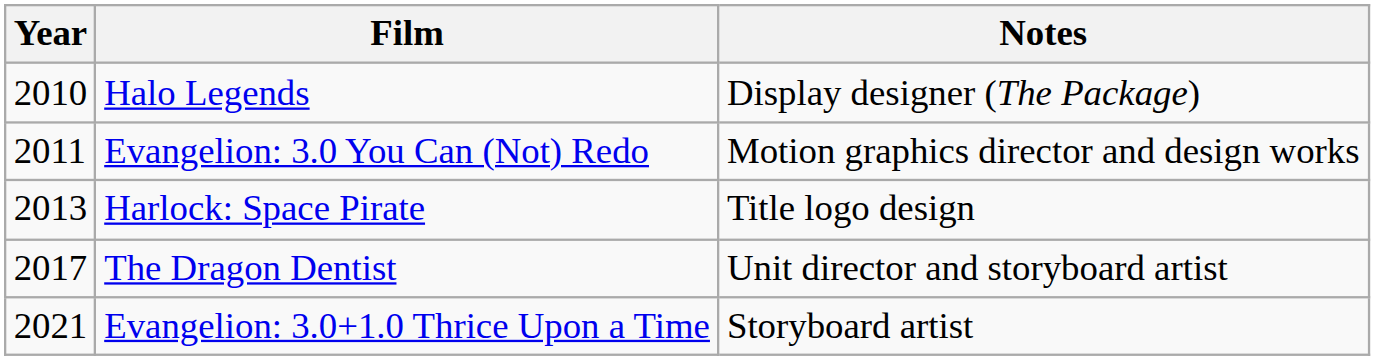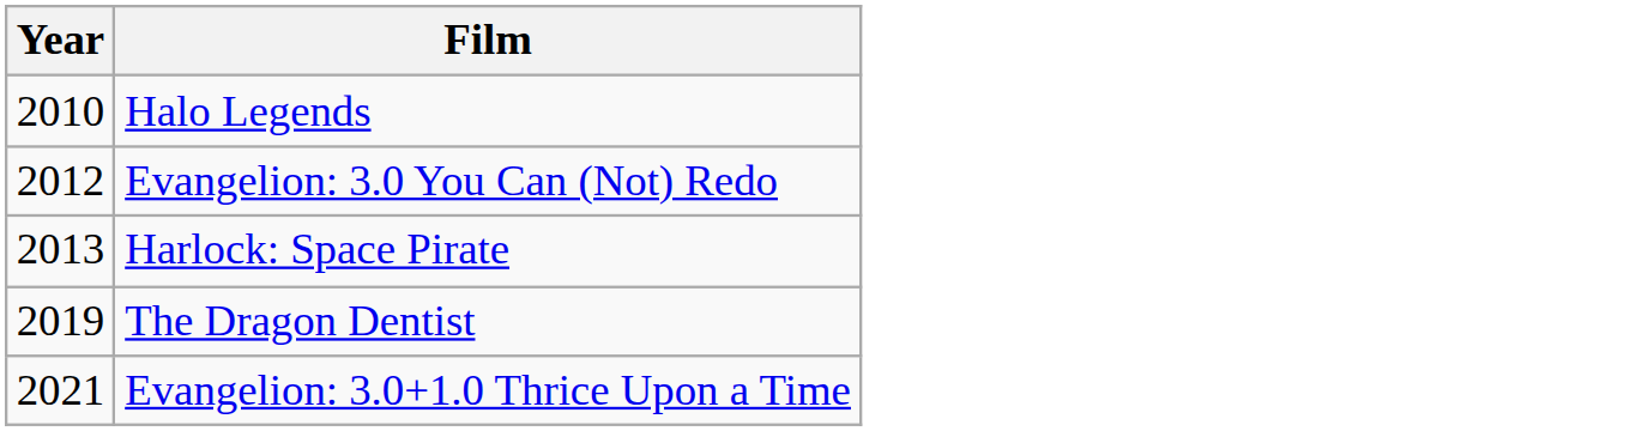- column: Notes | Display designer (The Package) | Motion graphics director and design works | Title logo design | Unit director and storyboard artist | Storyboard artist
Evangelion: 3.0 You Can (Not) Redo | Year: 2011 -> 2012
The Dragon Dentist | Year: 2017 -> 2019
